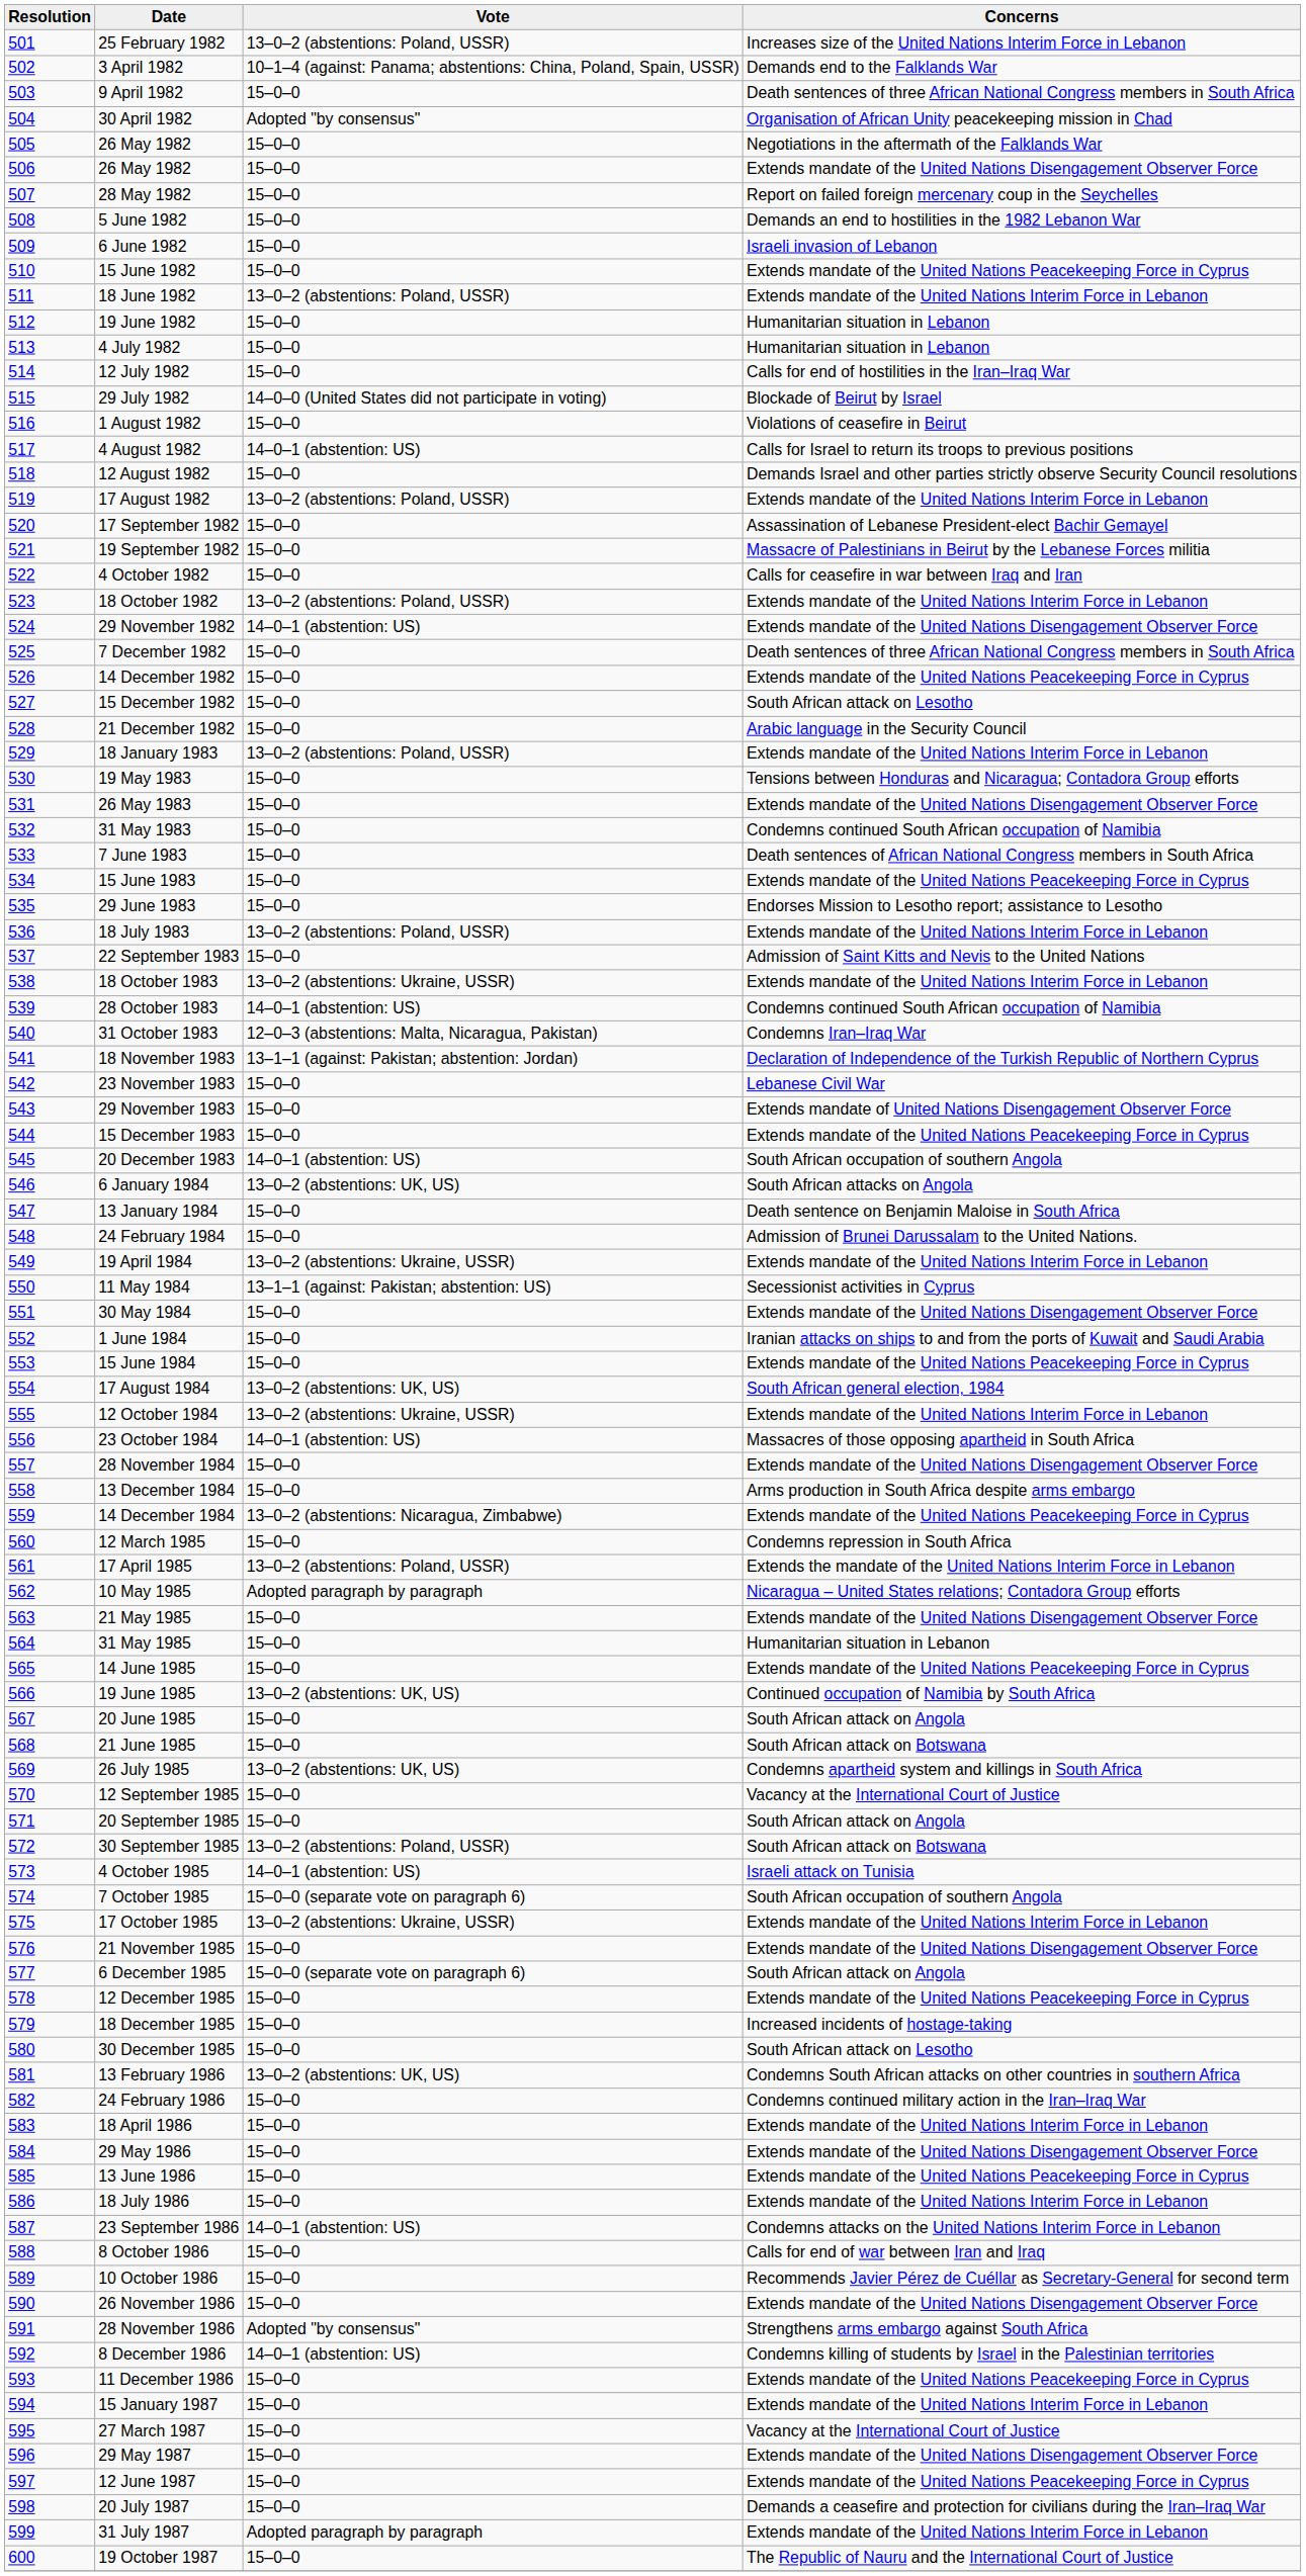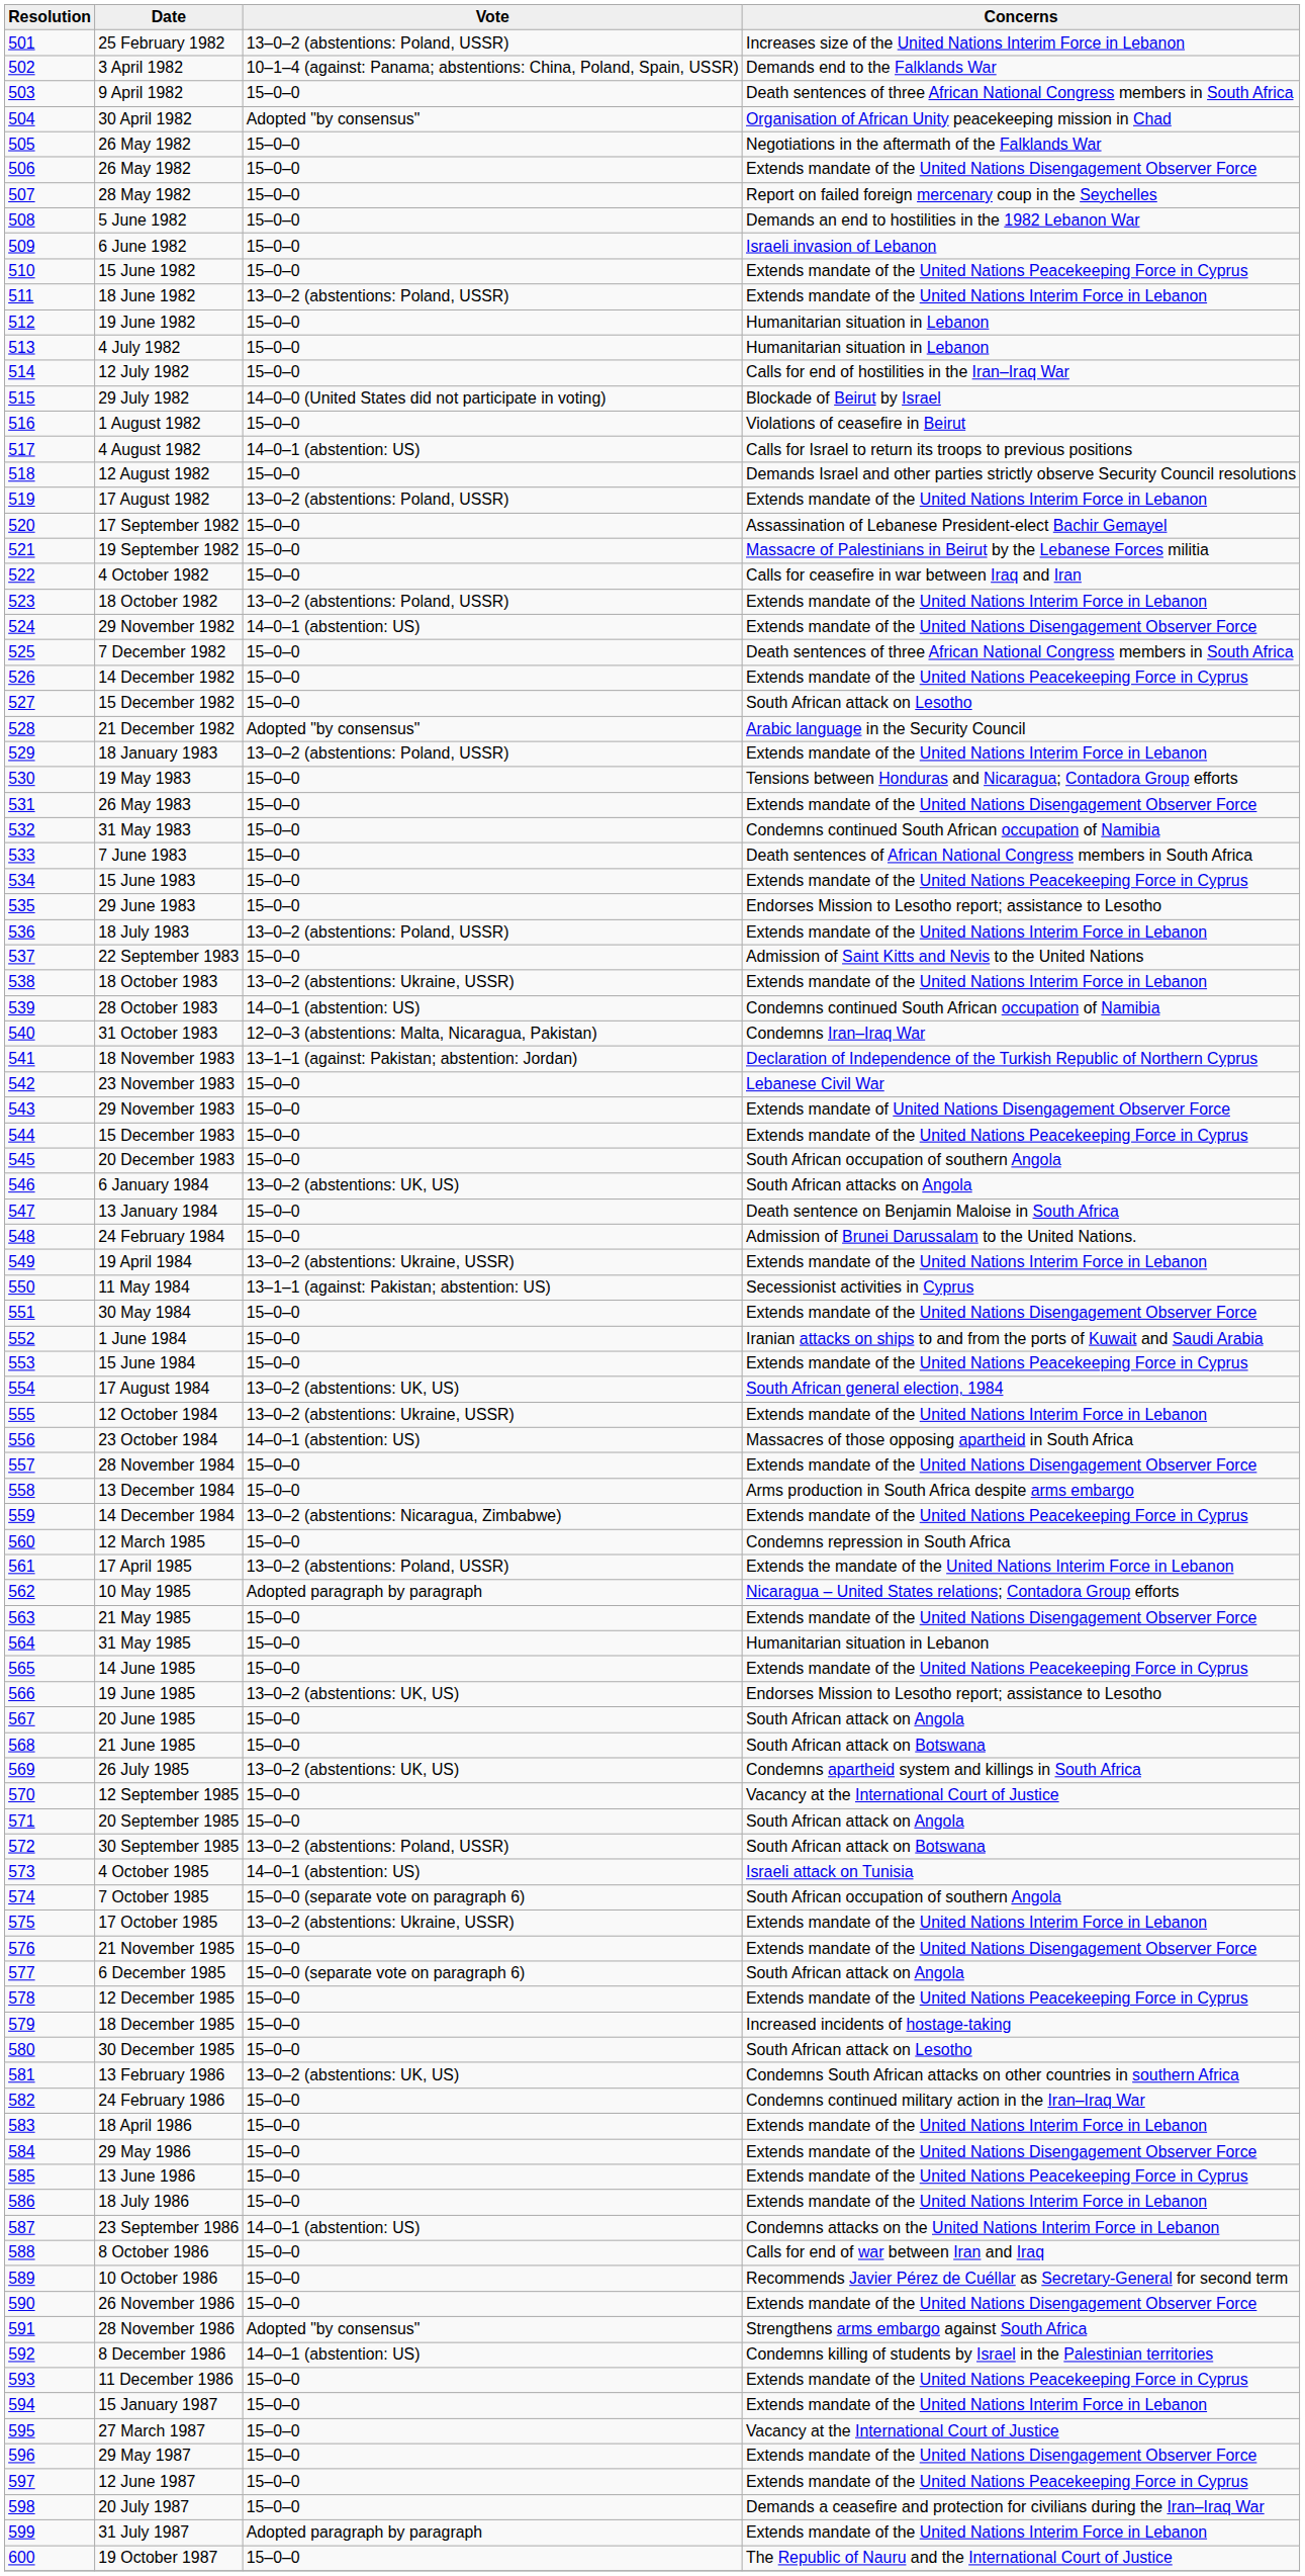21 December 1982 | Vote: 15–0–0 -> Adopted "by consensus"
20 December 1983 | Vote: 14–0–1 (abstention: US) -> 15–0–0
19 June 1985 | Concerns: Continued occupation of Namibia by South Africa -> Endorses Mission to Lesotho report; assistance to Lesotho
